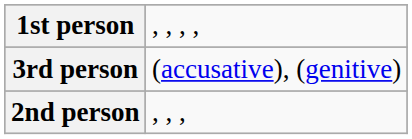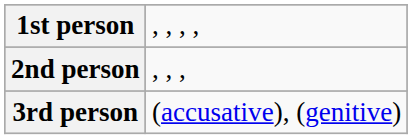rows swapped: 2nd person <-> 3rd person
